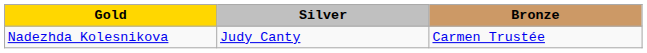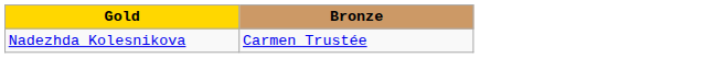- column: Silver | Judy Canty
